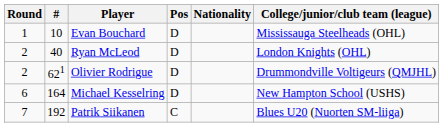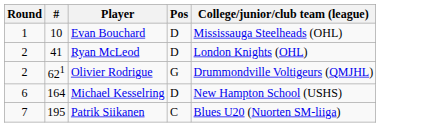- column: Nationality
Ryan McLeod | #: 40 -> 41
Olivier Rodrigue | Pos: D -> G
Patrik Siikanen | #: 192 -> 195
